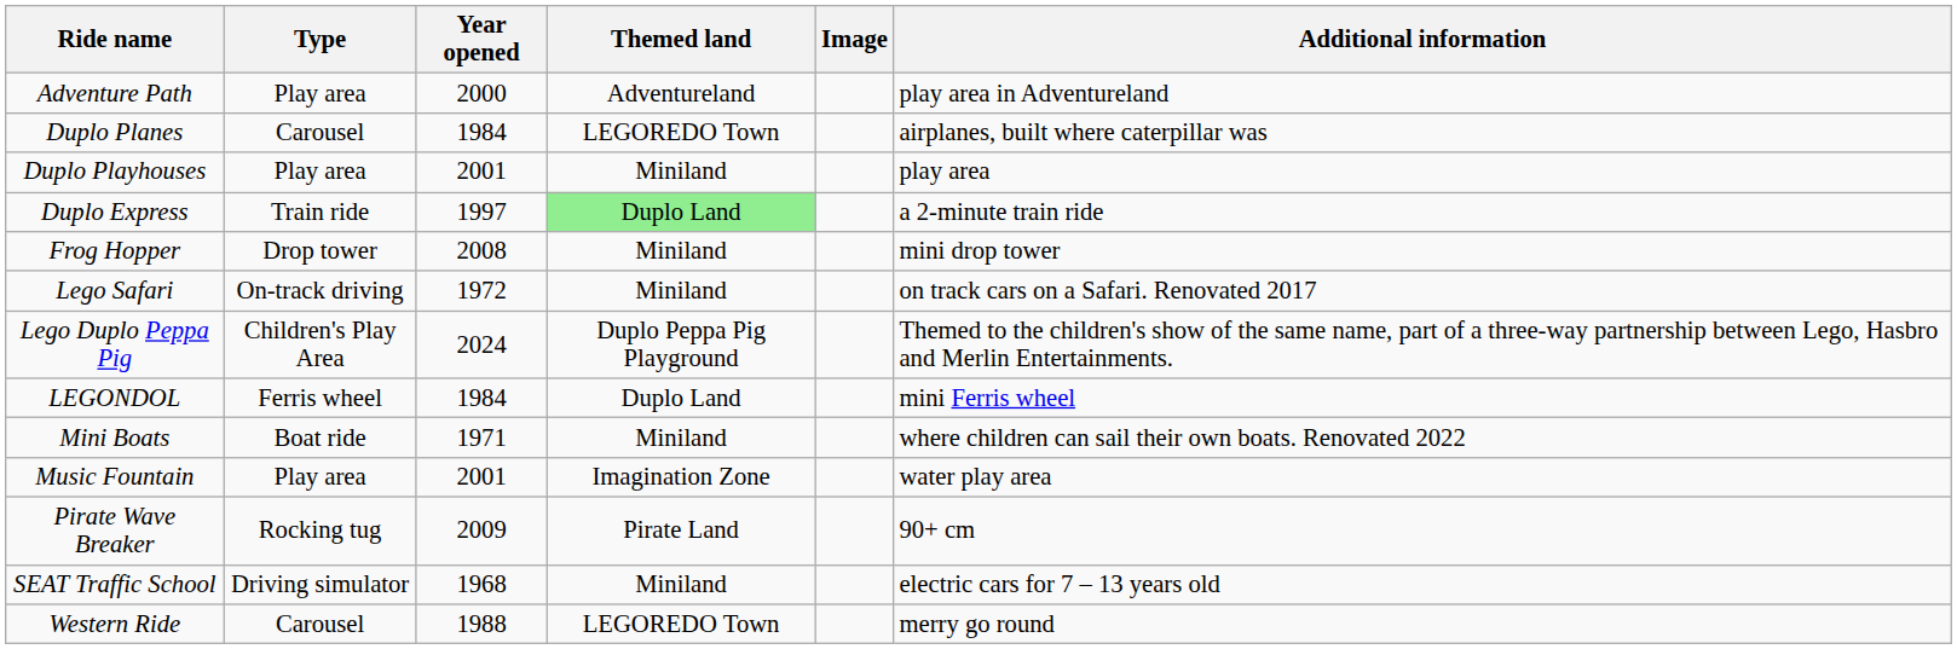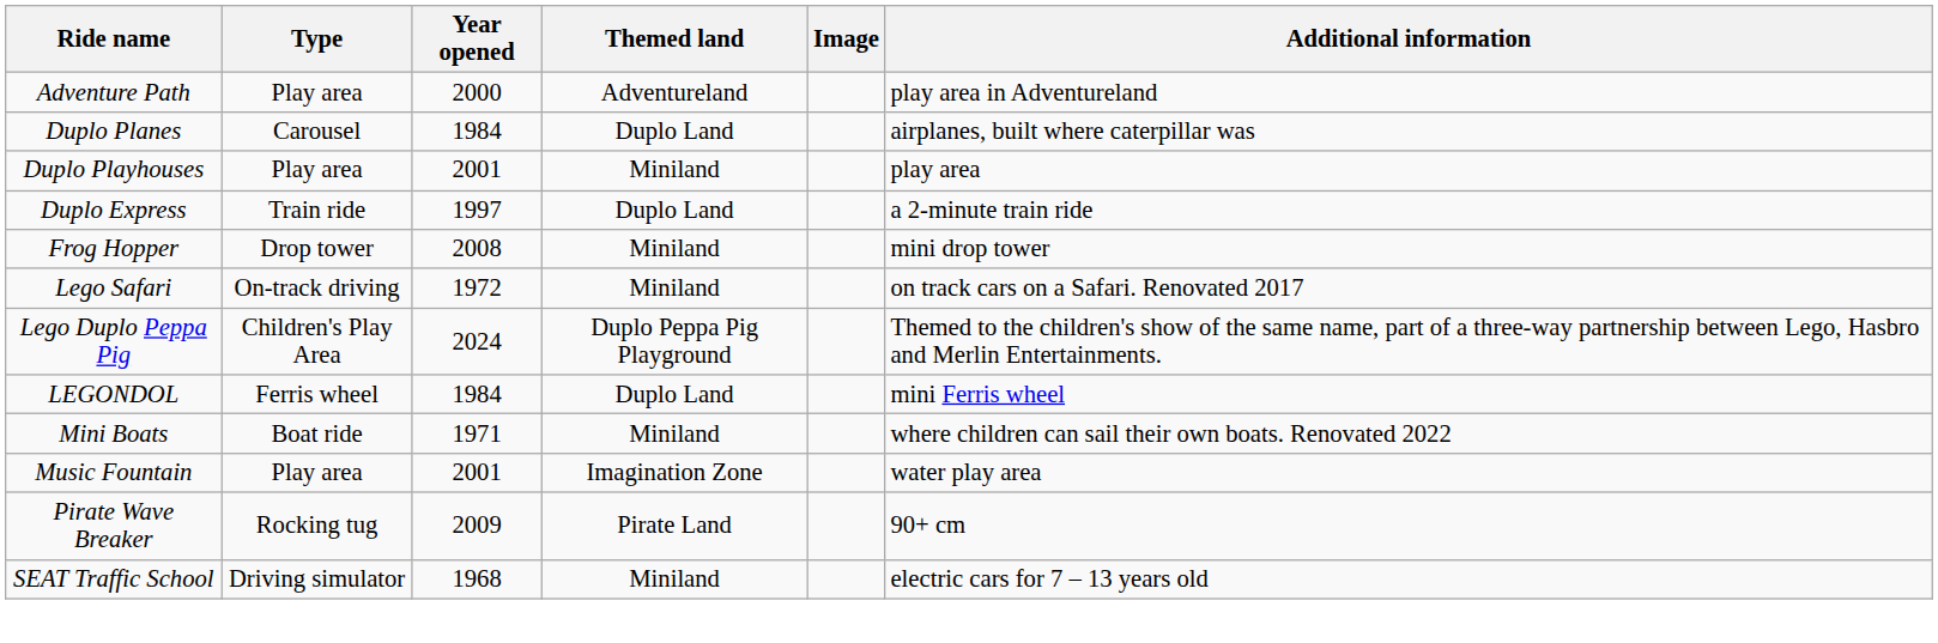Duplo Planes | Themed land: LEGOREDO Town -> Duplo Land
Duplo Express | Themed land: lightgreen background -> no background
- row: Western Ride | Carousel | 1988 | LEGOREDO Town | merry go round
